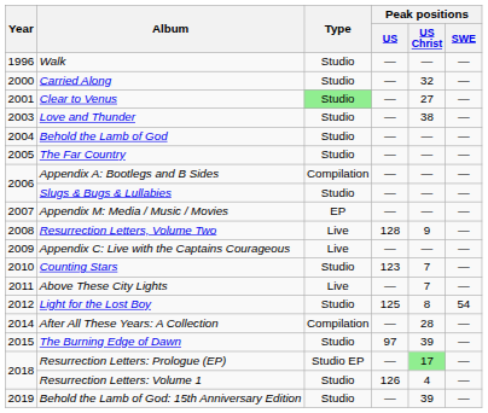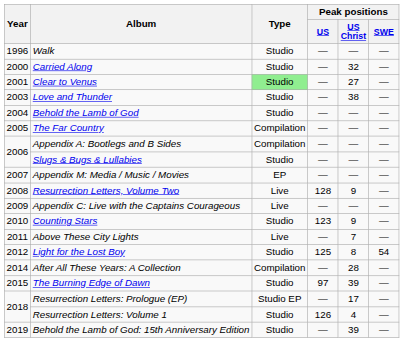The Far Country | Type: Studio -> Compilation
Counting Stars | Peak positions / US Christ: 7 -> 9
Resurrection Letters: Prologue (EP) | Peak positions / US Christ: lightgreen background -> no background
